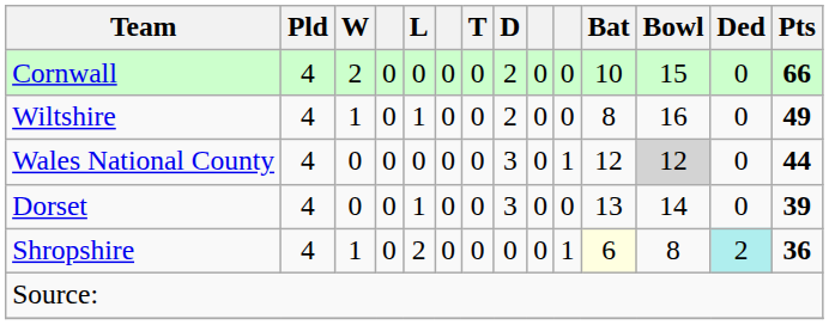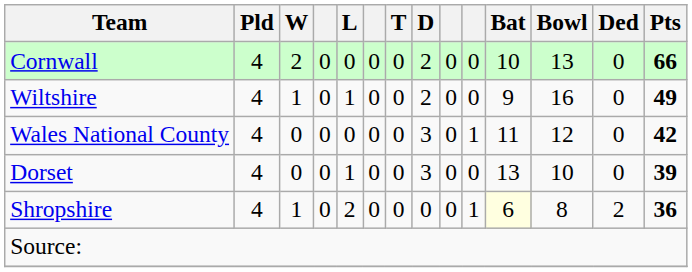Cornwall | Bowl: 15 -> 13
Wiltshire | Bat: 8 -> 9
Wales National County | Bat: 12 -> 11
Wales National County | Bowl: lightgrey background -> no background
Wales National County | Pts: 44 -> 42
Dorset | Bowl: 14 -> 10
Shropshire | Ded: paleturquoise background -> no background
